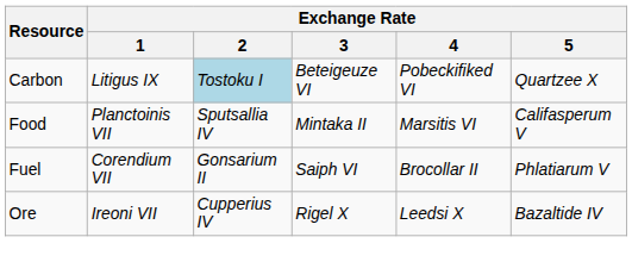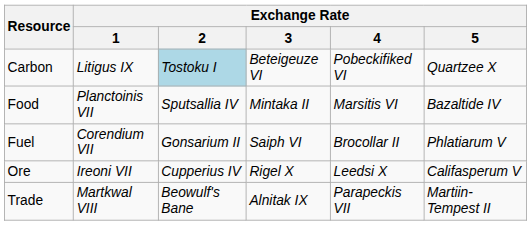Food | Exchange Rate / 5: Califasperum V -> Bazaltide IV
Ore | Exchange Rate / 5: Bazaltide IV -> Califasperum V
+ row: Trade | Martkwal VIII | Beowulf's Bane | Alnitak IX | Parapeckis VII | Martiin-Tempest II
